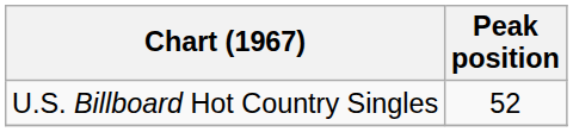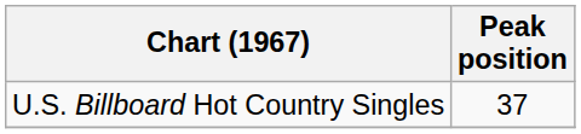U.S. Billboard Hot Country Singles | Peak position: 52 -> 37
